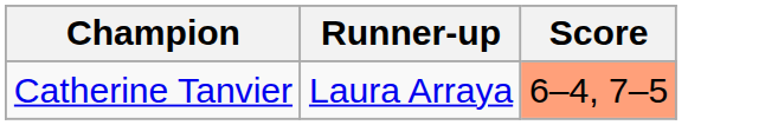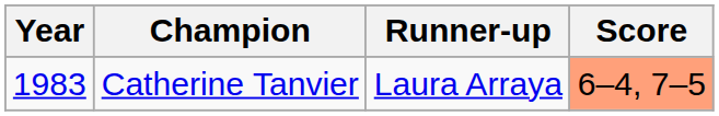+ column: Year | 1983
